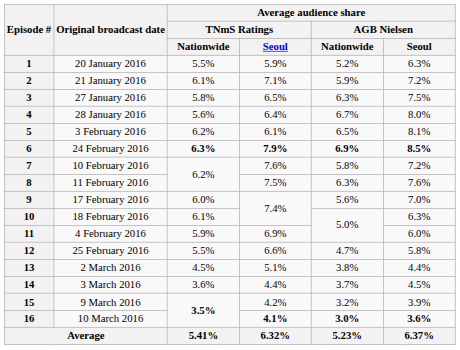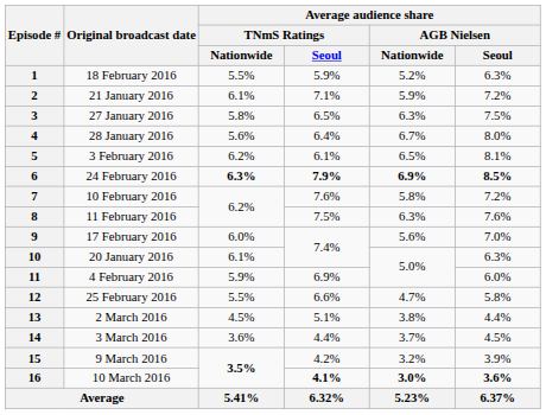1 | Original broadcast date: 20 January 2016 -> 18 February 2016
10 | Original broadcast date: 18 February 2016 -> 20 January 2016
